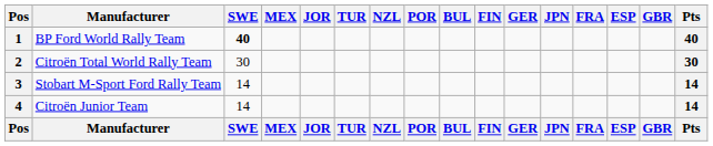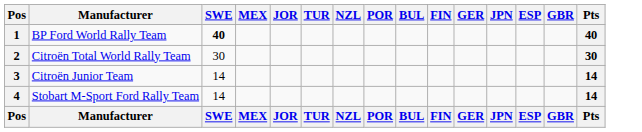- column: FRA | FRA
3 | Manufacturer: Stobart M-Sport Ford Rally Team -> Citroën Junior Team
4 | Manufacturer: Citroën Junior Team -> Stobart M-Sport Ford Rally Team
